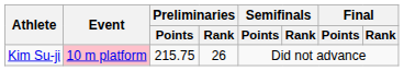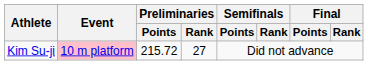Kim Su-ji | Preliminaries / Points: 215.75 -> 215.72
Kim Su-ji | Preliminaries / Rank: 26 -> 27
